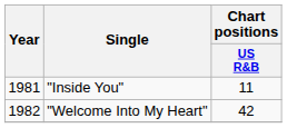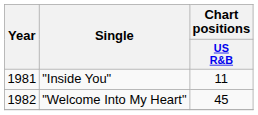"Welcome Into My Heart" | Chart positions / US R&B: 42 -> 45
